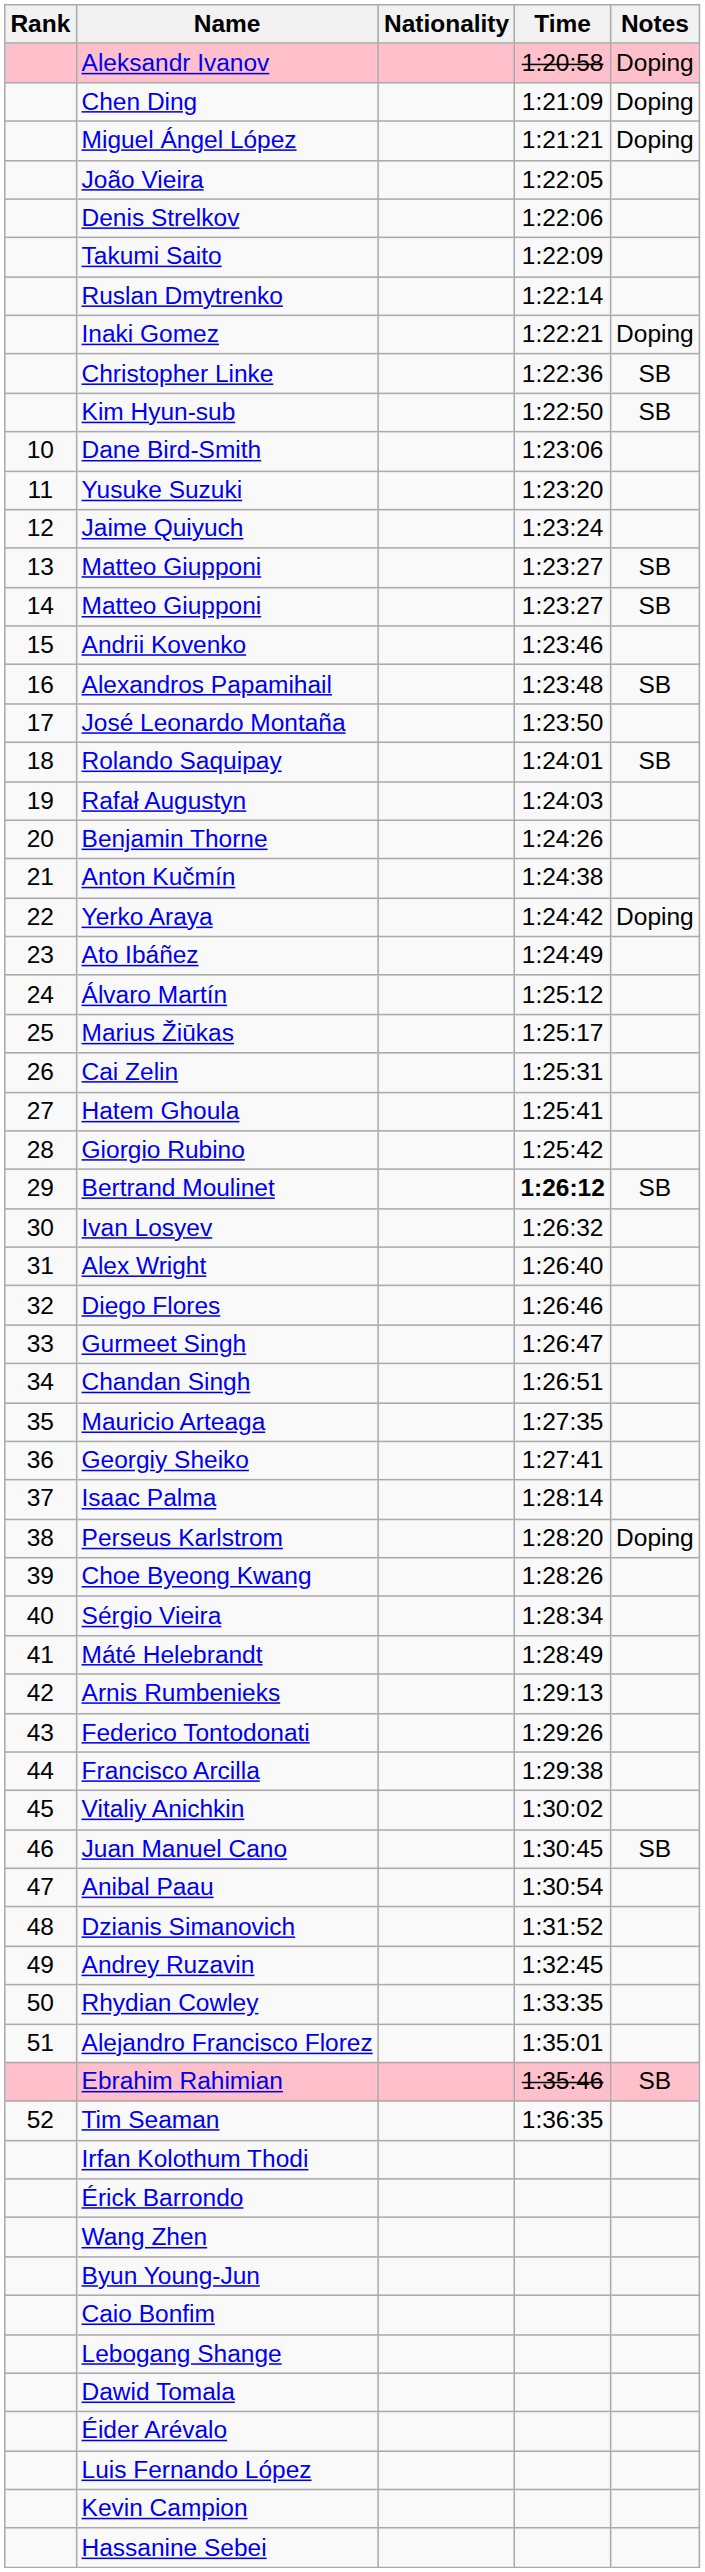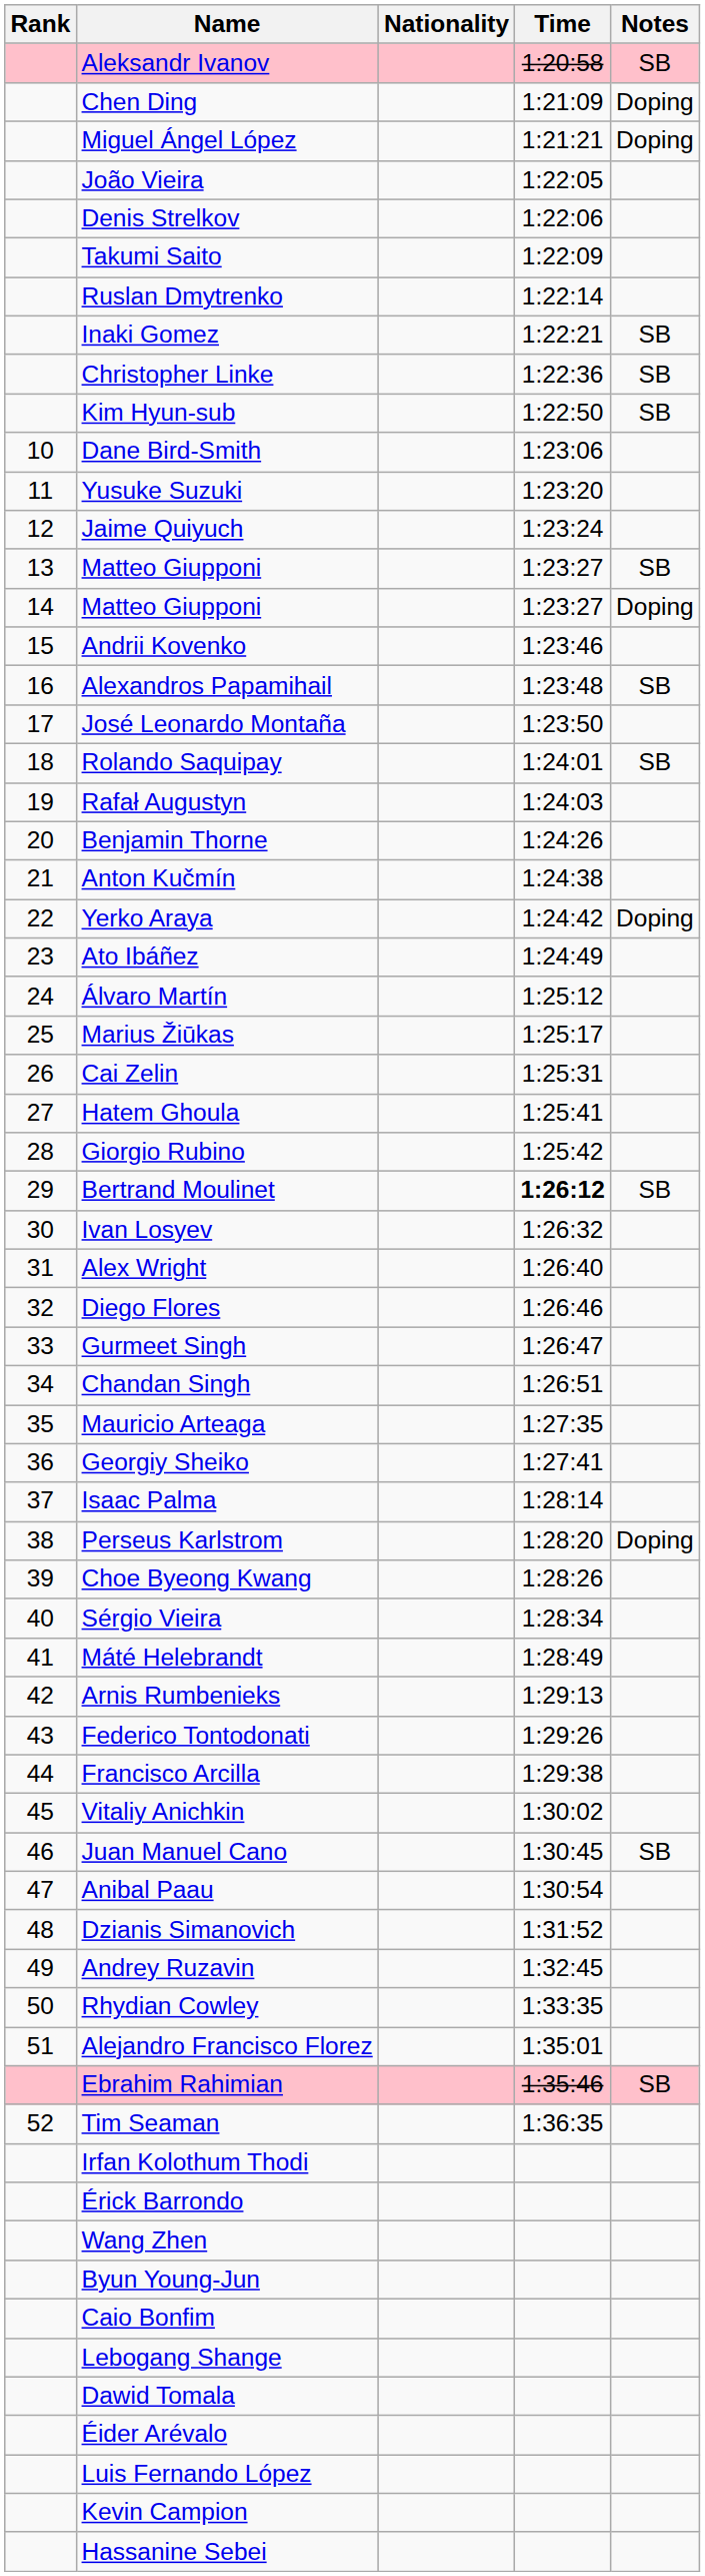Aleksandr Ivanov | Notes: Doping -> SB
Inaki Gomez | Notes: Doping -> SB
14 / Matteo Giupponi | Notes: SB -> Doping
